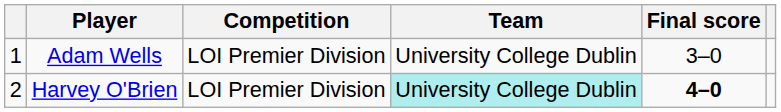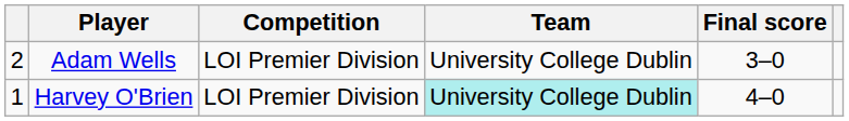Adam Wells | column 1: 1 -> 2
Harvey O'Brien | column 1: 2 -> 1
Harvey O'Brien | Final score: bold -> normal
